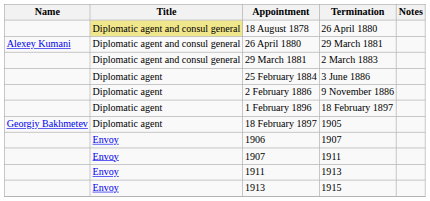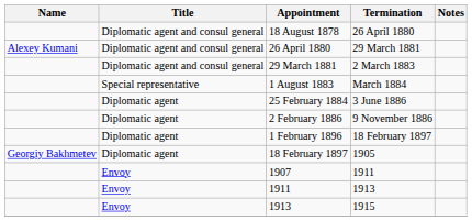18 August 1878 | Title: khaki background -> no background
+ row: Special representative | 1 August 1883 | March 1884
- row: Envoy | 1906 | 1907
